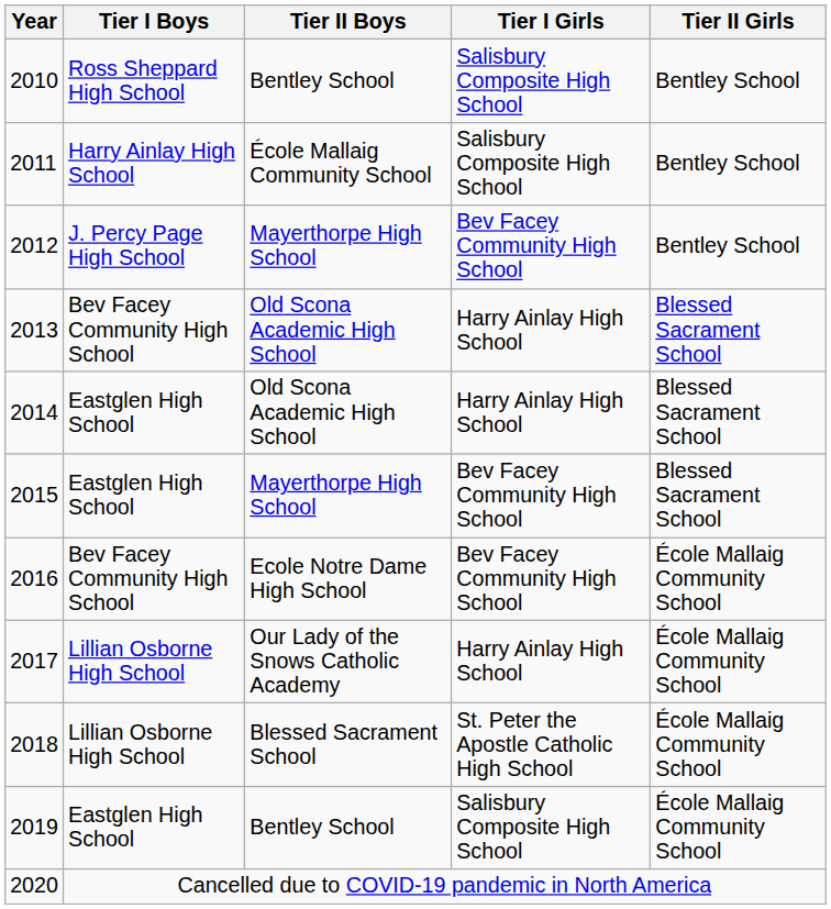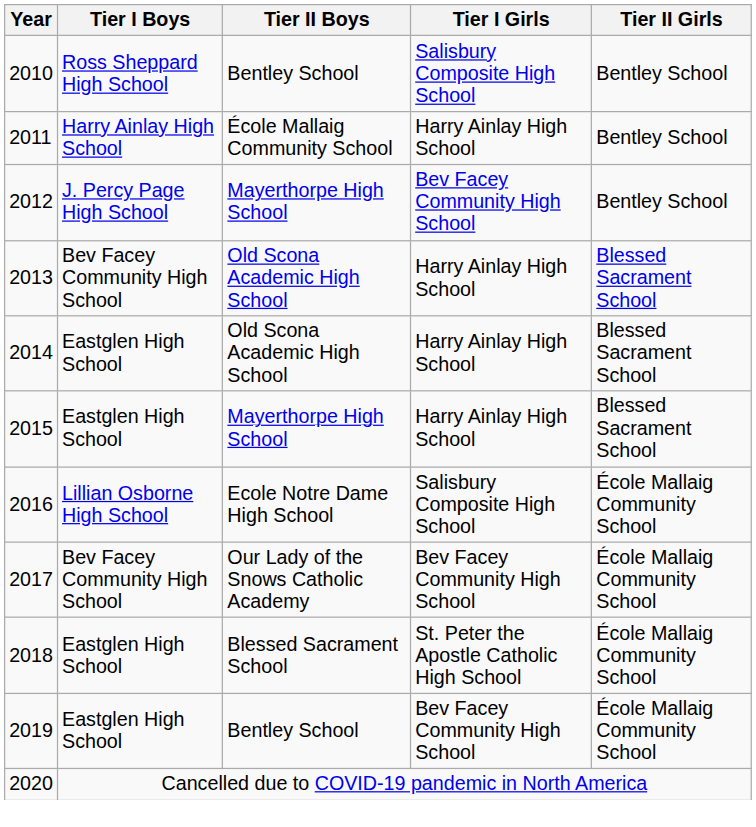2011 | Tier I Girls: Salisbury Composite High School -> Harry Ainlay High School
2015 | Tier I Girls: Bev Facey Community High School -> Harry Ainlay High School
2016 | Tier I Boys: Bev Facey Community High School -> Lillian Osborne High School
2016 | Tier I Girls: Bev Facey Community High School -> Salisbury Composite High School
2017 | Tier I Boys: Lillian Osborne High School -> Bev Facey Community High School
2017 | Tier I Girls: Harry Ainlay High School -> Bev Facey Community High School
2018 | Tier I Boys: Lillian Osborne High School -> Eastglen High School
2019 | Tier I Girls: Salisbury Composite High School -> Bev Facey Community High School
